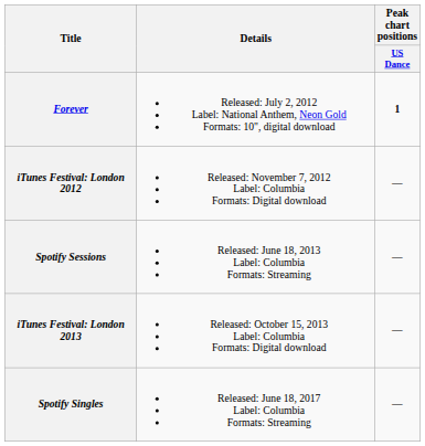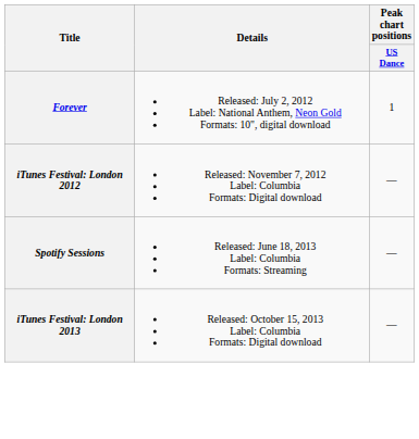Forever | Peak chart positions / US Dance: bold -> normal
- row: Spotify Singles | Released: June 18, 2017 Label: Columbia Formats: Streaming | —
